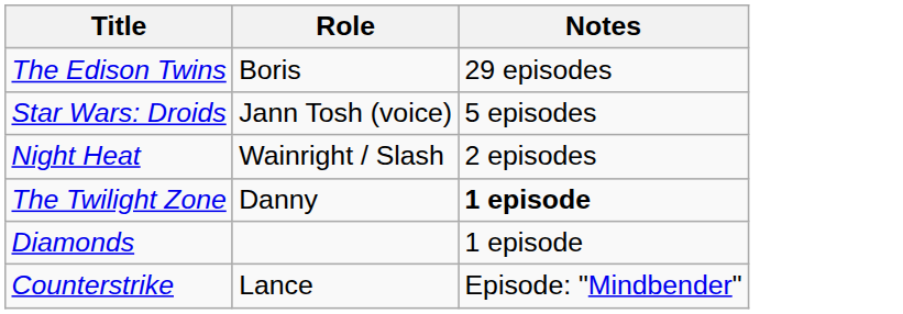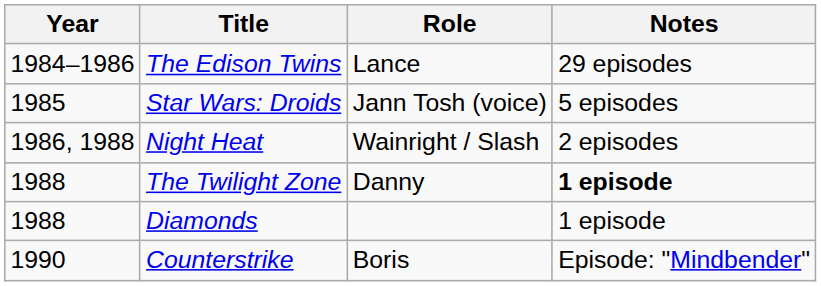+ column: Year | 1984–1986 | 1985 | 1986, 1988 | 1988 | 1988 | 1990
The Edison Twins | Role: Boris -> Lance
Counterstrike | Role: Lance -> Boris
